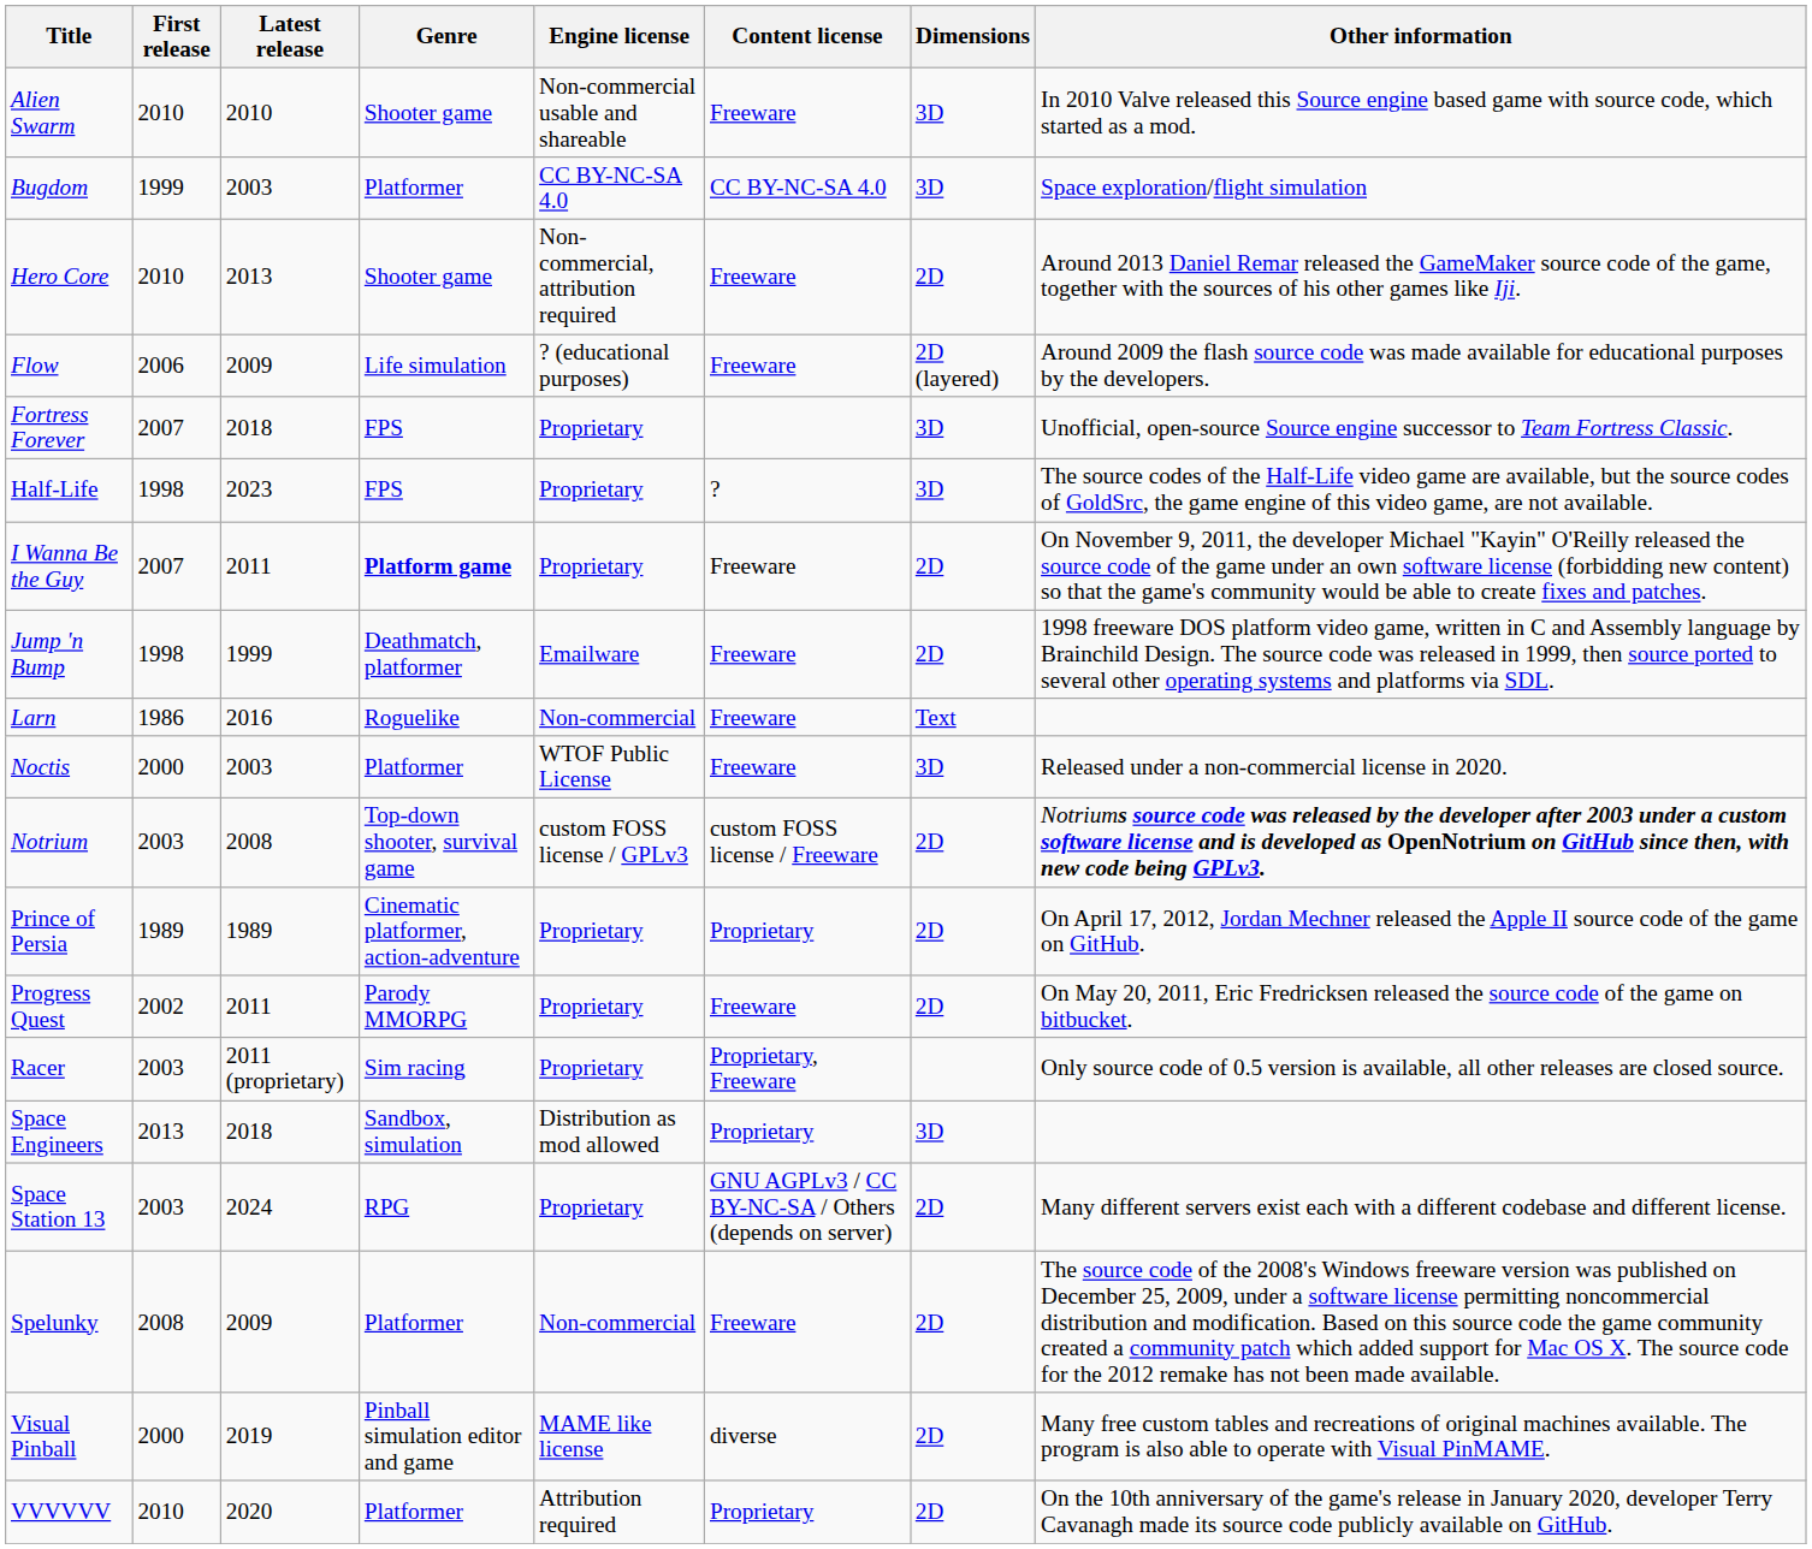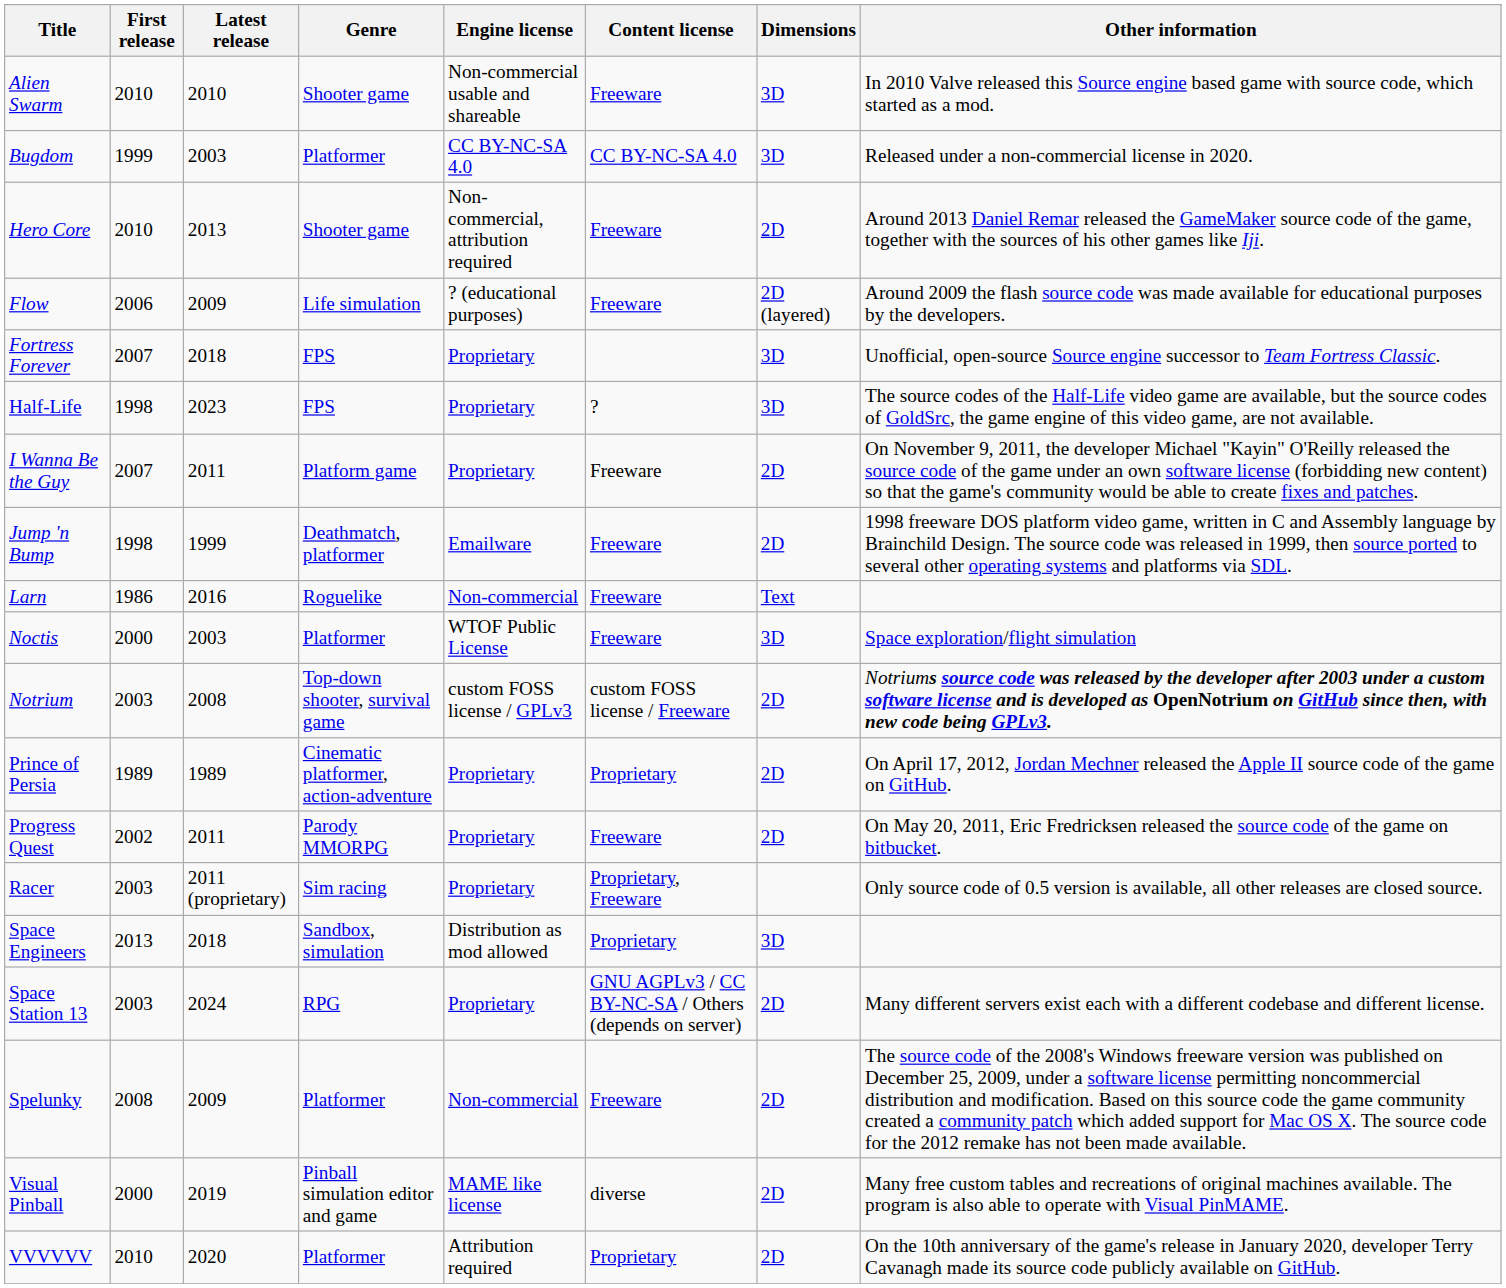Bugdom | Other information: Space exploration/flight simulation -> Released under a non-commercial license in 2020.
I Wanna Be the Guy | Genre: bold -> normal
Noctis | Other information: Released under a non-commercial license in 2020. -> Space exploration/flight simulation
